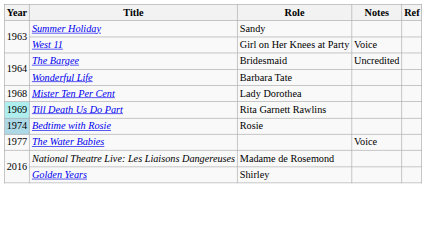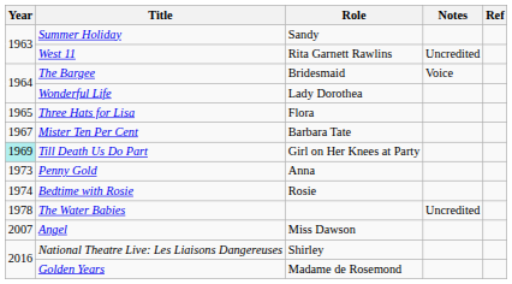West 11 | Role: Girl on Her Knees at Party -> Rita Garnett Rawlins
West 11 | Notes: Voice -> Uncredited
The Bargee | Notes: Uncredited -> Voice
Wonderful Life | Role: Barbara Tate -> Lady Dorothea
+ row: 1965 | Three Hats for Lisa | Flora
Mister Ten Per Cent | Year: 1968 -> 1967
Mister Ten Per Cent | Role: Lady Dorothea -> Barbara Tate
Till Death Us Do Part | Role: Rita Garnett Rawlins -> Girl on Her Knees at Party
+ row: 1973 | Penny Gold | Anna
Bedtime with Rosie | Year: lightblue background -> no background
The Water Babies | Year: 1977 -> 1978
The Water Babies | Notes: Voice -> Uncredited
+ row: 2007 | Angel | Miss Dawson
National Theatre Live: Les Liaisons Dangereuses | Role: Madame de Rosemond -> Shirley
Golden Years | Role: Shirley -> Madame de Rosemond
